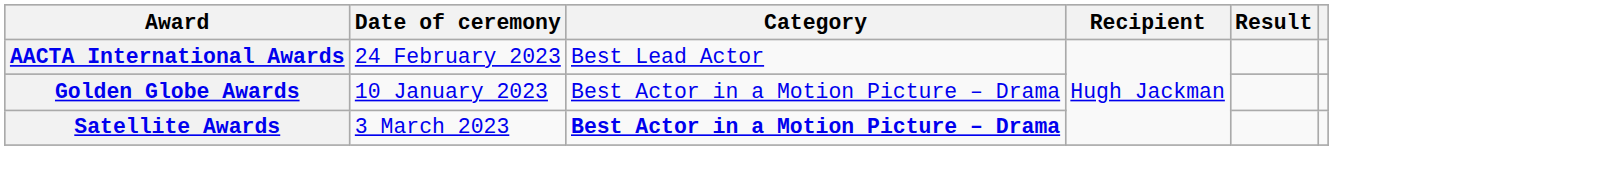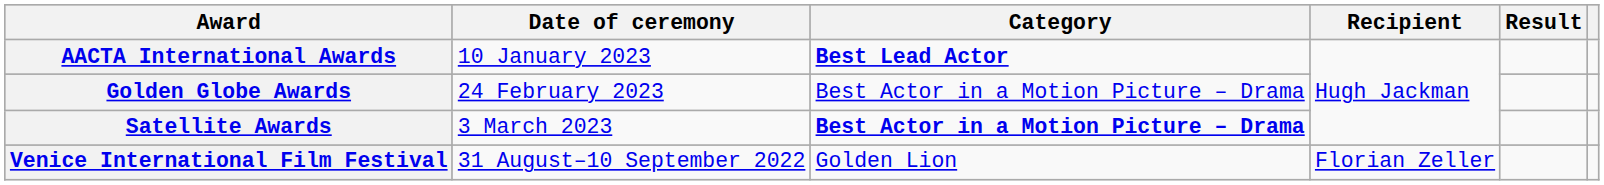AACTA International Awards | Date of ceremony: 24 February 2023 -> 10 January 2023
AACTA International Awards | Category: normal -> bold
Golden Globe Awards | Date of ceremony: 10 January 2023 -> 24 February 2023
+ row: Venice International Film Festival | 31 August–10 September 2022 | Golden Lion | Florian Zeller
